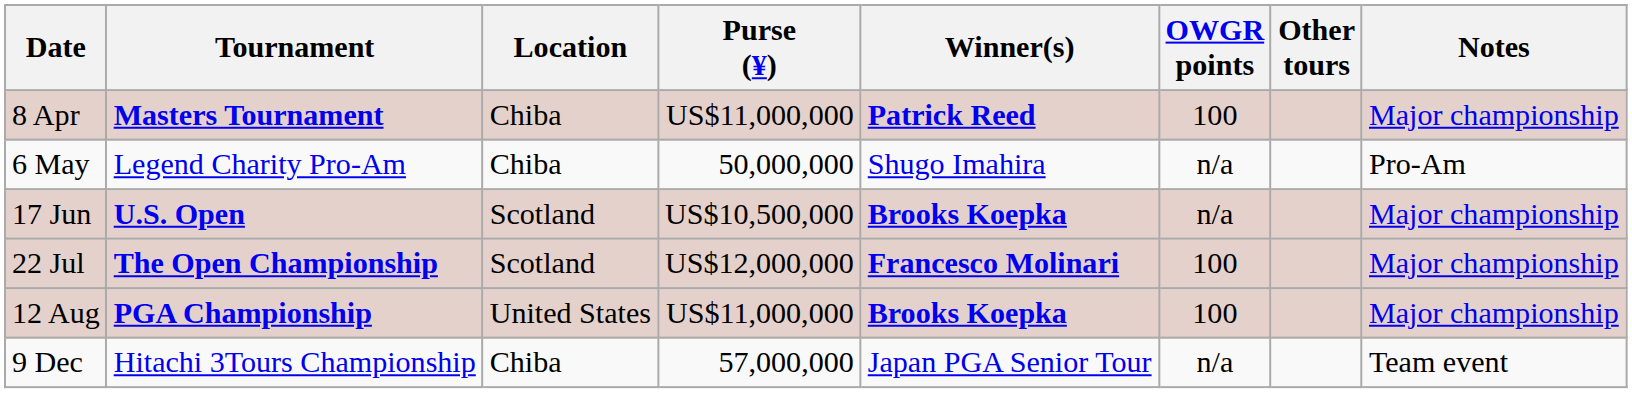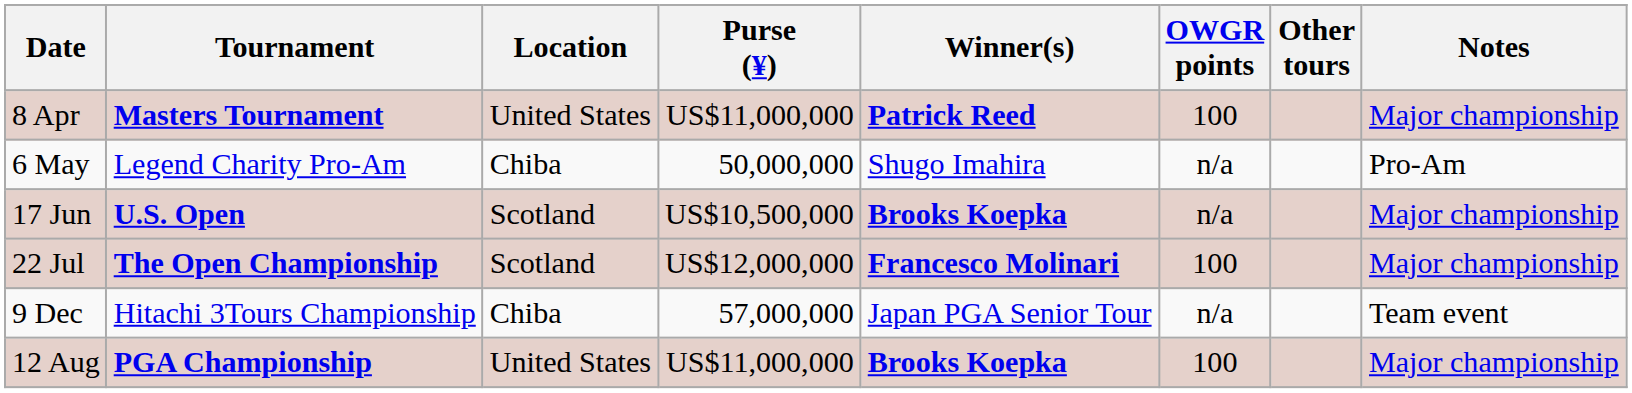8 Apr | Location: Chiba -> United States
rows swapped: 12 Aug <-> 9 Dec
